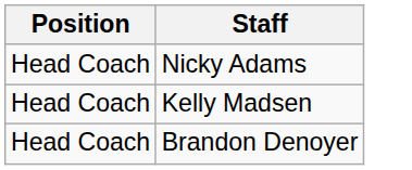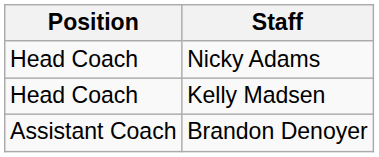Brandon Denoyer | Position: Head Coach -> Assistant Coach
